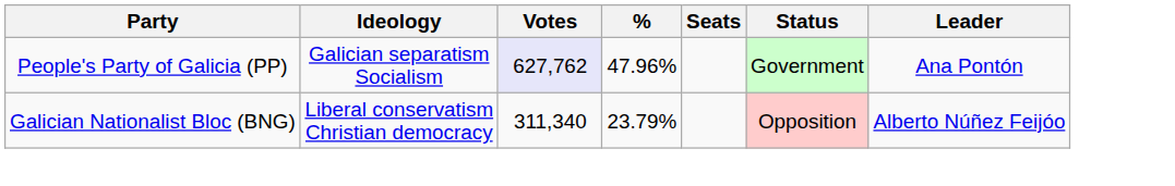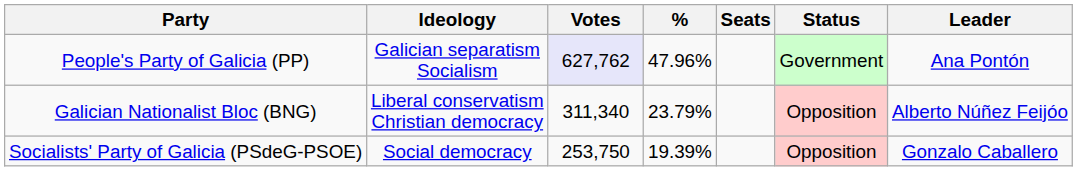+ row: Socialists' Party of Galicia (PSdeG-PSOE) | Social democracy | 253,750 | 19.39% | Opposition | Gonzalo Caballero
